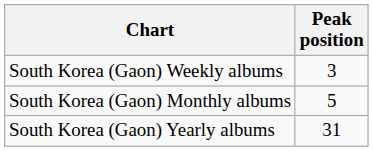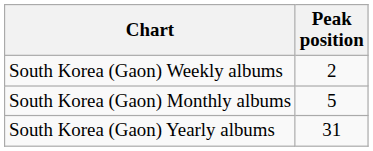South Korea (Gaon) Weekly albums | Peak position: 3 -> 2
